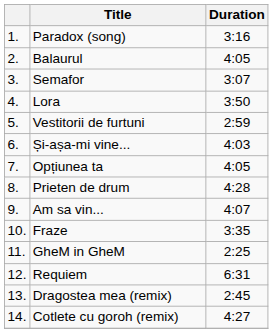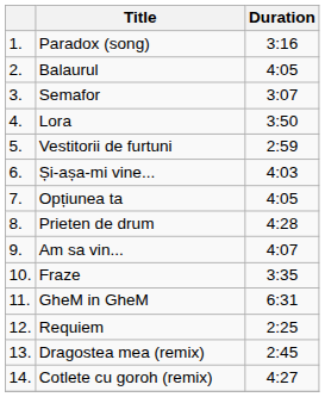GheM in GheM | Duration: 2:25 -> 6:31
Requiem | Duration: 6:31 -> 2:25
